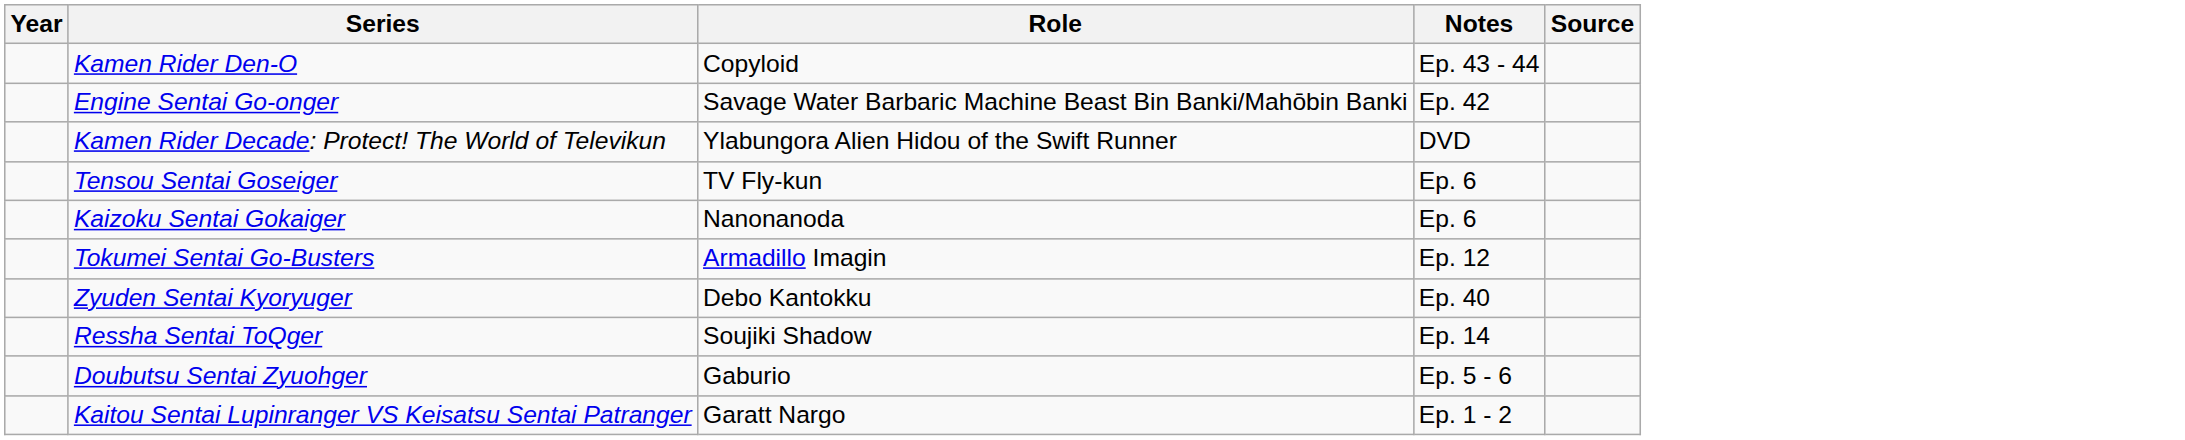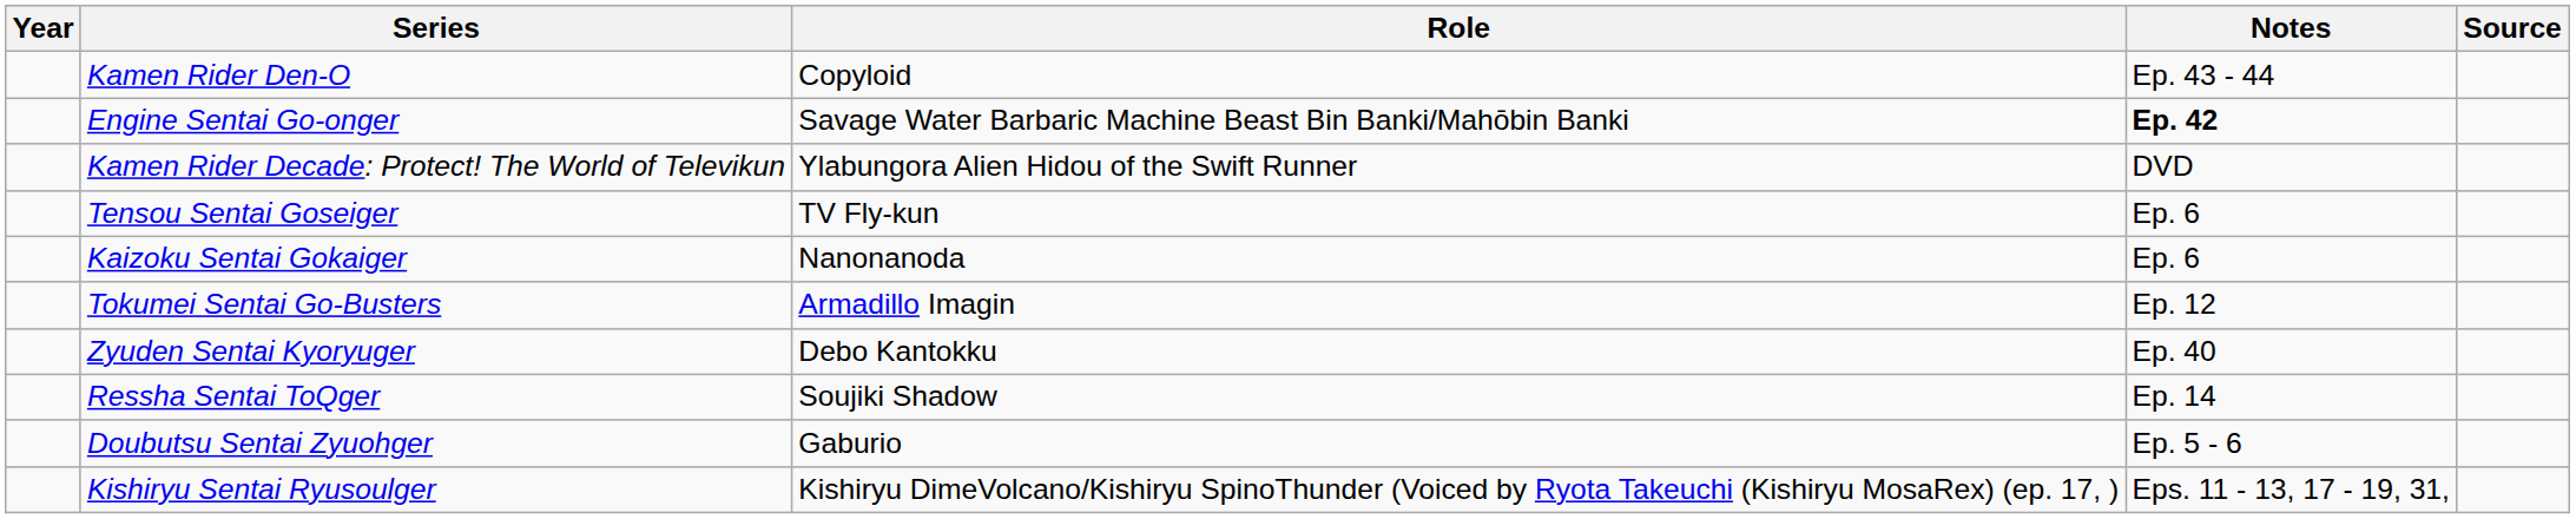Engine Sentai Go-onger | Notes: normal -> bold
- row: Kaitou Sentai Lupinranger VS Keisatsu Sentai Patranger | Garatt Nargo | Ep. 1 - 2
+ row: Kishiryu Sentai Ryusoulger | Kishiryu DimeVolcano/Kishiryu SpinoThunder (Voiced by Ryota Takeuchi (Kishiryu MosaRex) (ep. 17, ) | Eps. 11 - 13, 17 - 19, 31,
